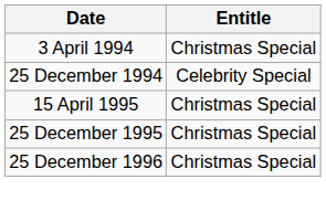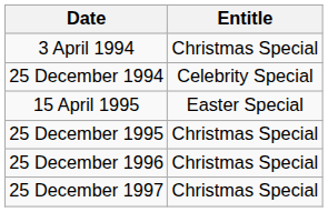15 April 1995 | Entitle: Christmas Special -> Easter Special
+ row: 25 December 1997 | Christmas Special
